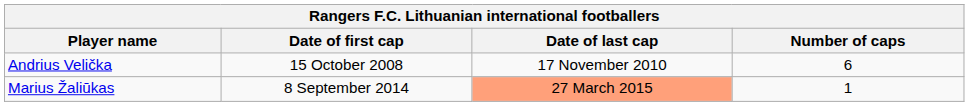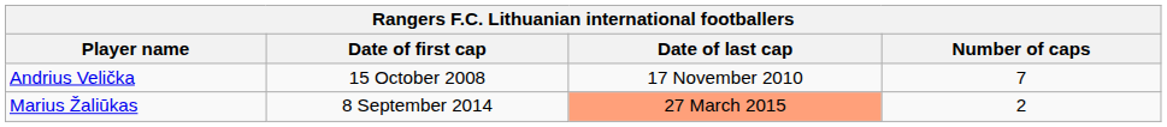Andrius Velička | Number of caps: 6 -> 7
Marius Žaliūkas | Number of caps: 1 -> 2
